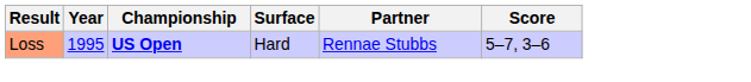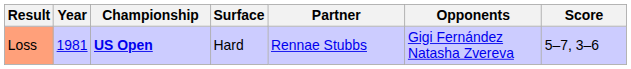+ column: Opponents | Gigi Fernández Natasha Zvereva
Loss | Year: 1995 -> 1981
